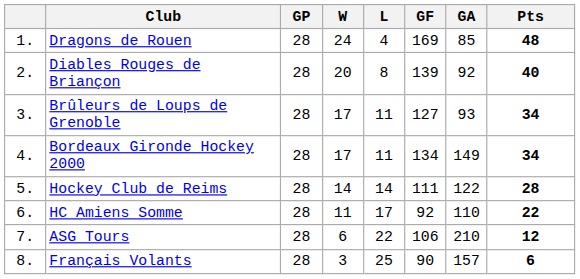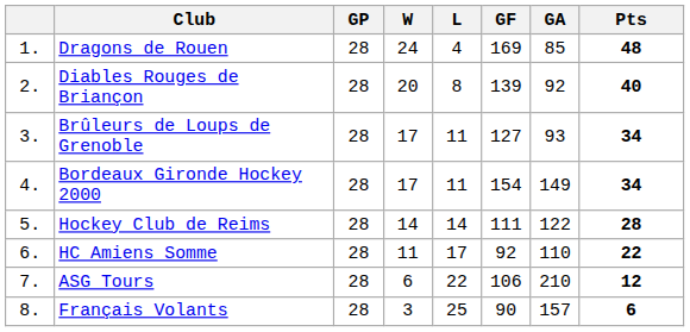Bordeaux Gironde Hockey 2000 | GF: 134 -> 154
